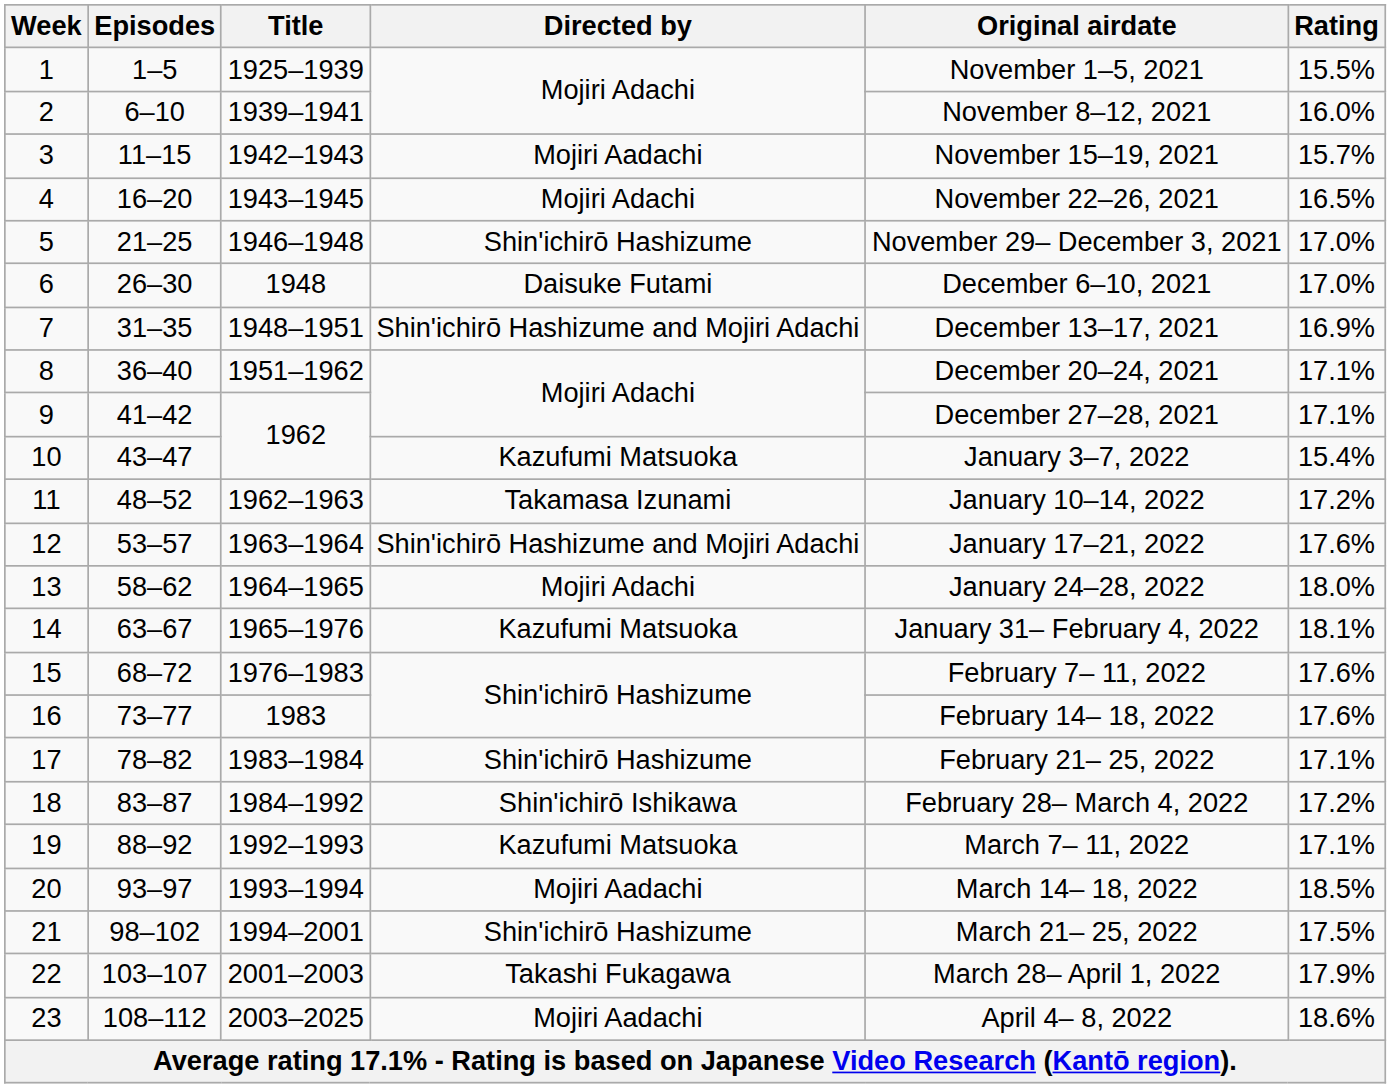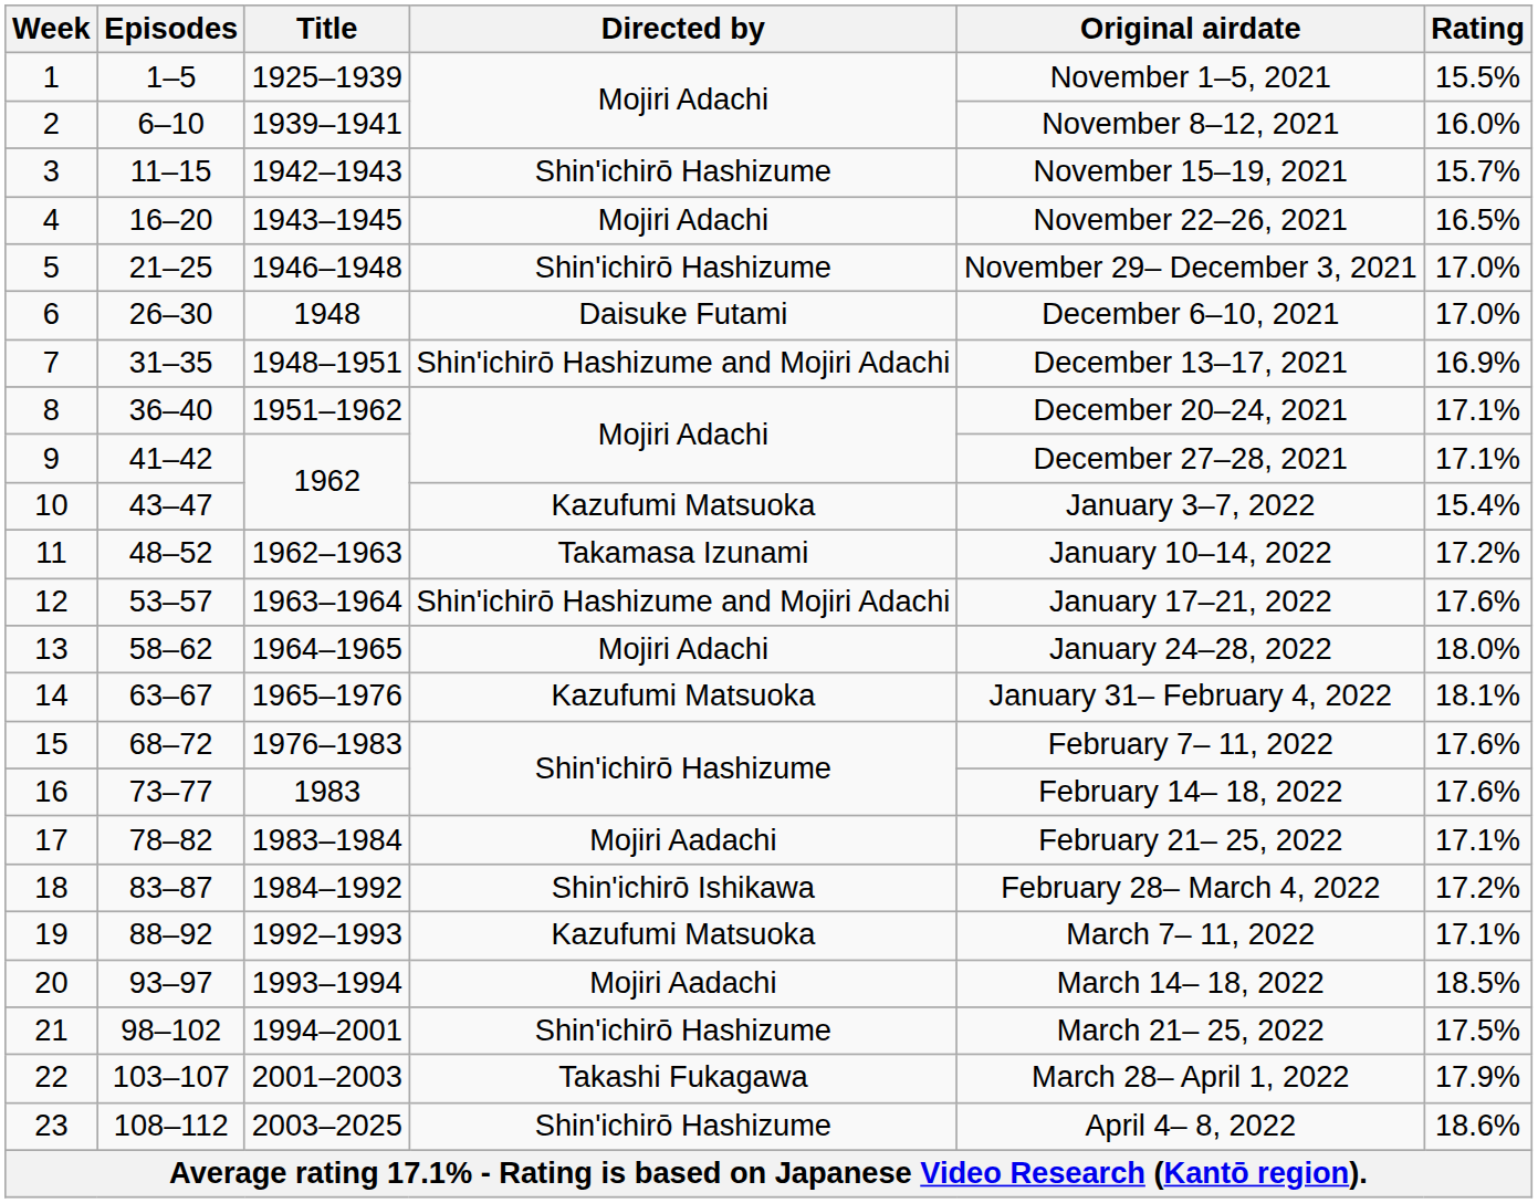3 | Directed by: Mojiri Aadachi -> Shin'ichirō Hashizume
17 | Directed by: Shin'ichirō Hashizume -> Mojiri Aadachi
23 | Directed by: Mojiri Aadachi -> Shin'ichirō Hashizume
